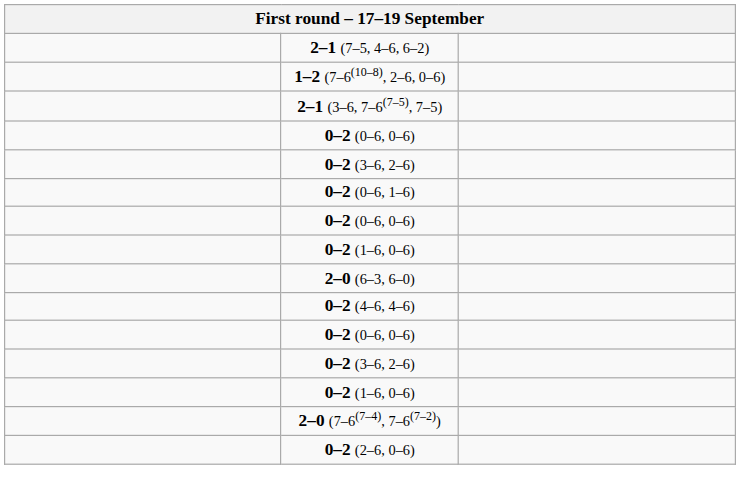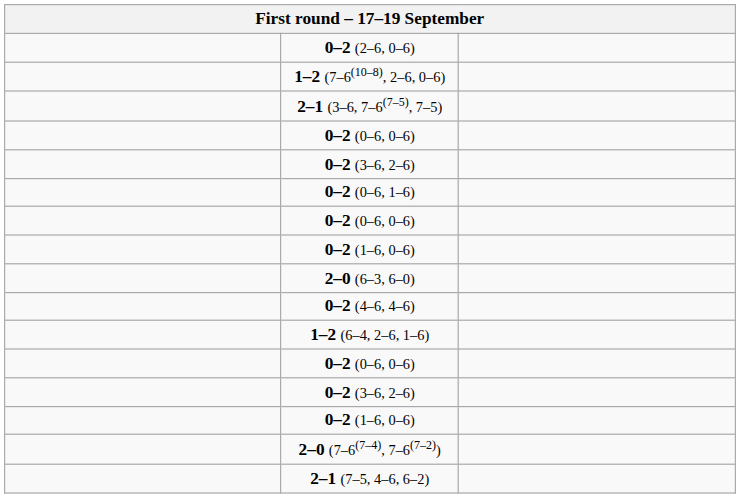rows swapped: 2–1 (7–5, 4–6, 6–2) <-> 0–2 (2–6, 0–6)
+ row: 1–2 (6–4, 2–6, 1–6)
